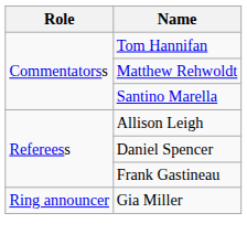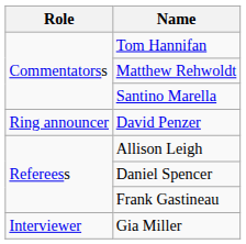+ row: Ring announcer | David Penzer
Gia Miller | Role: Ring announcer -> Interviewer
